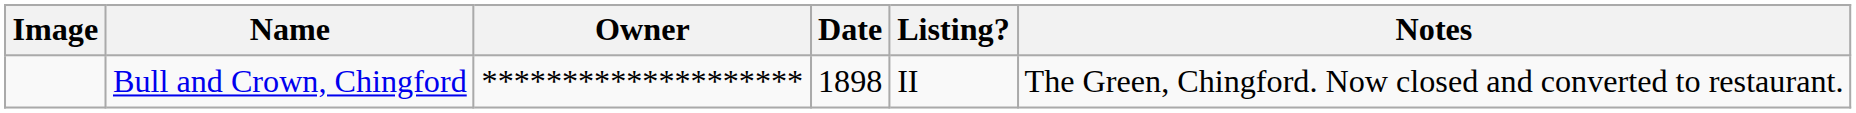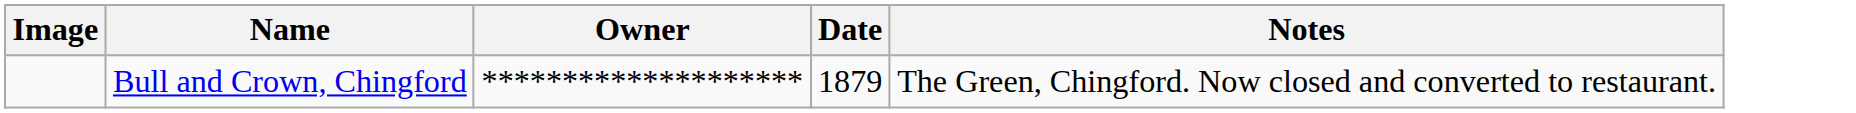- column: Listing? | II
Bull and Crown, Chingford | Date: 1898 -> 1879
